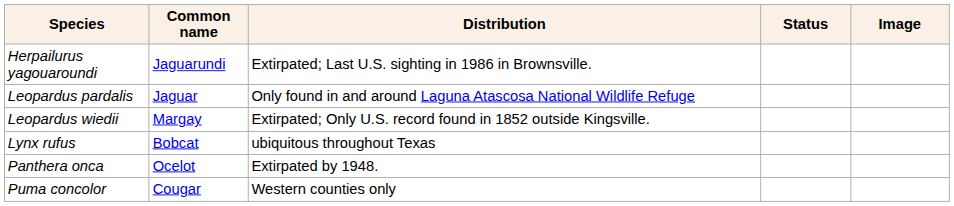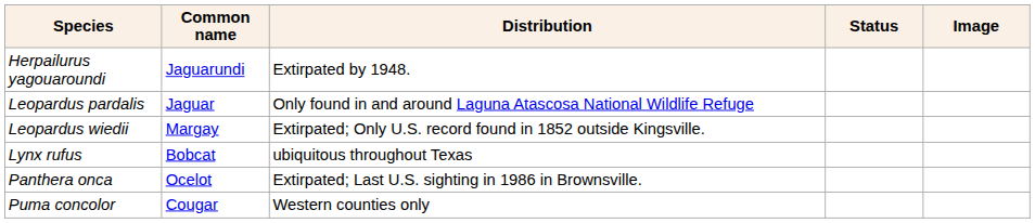Herpailurus yagouaroundi | Distribution: Extirpated; Last U.S. sighting in 1986 in Brownsville. -> Extirpated by 1948.
Panthera onca | Distribution: Extirpated by 1948. -> Extirpated; Last U.S. sighting in 1986 in Brownsville.
